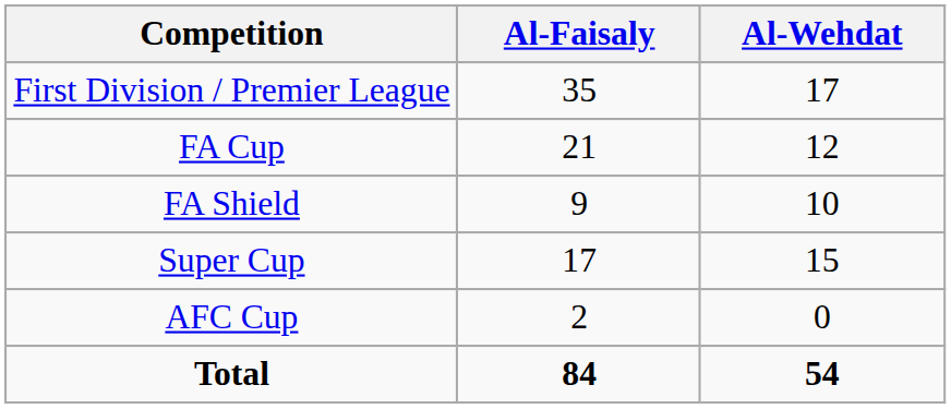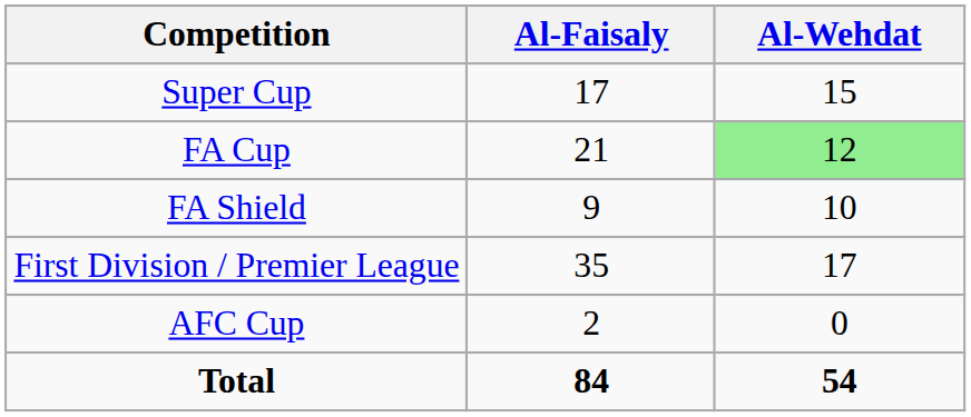rows swapped: First Division / Premier League <-> Super Cup
FA Cup | Al-Wehdat: no background -> lightgreen background
